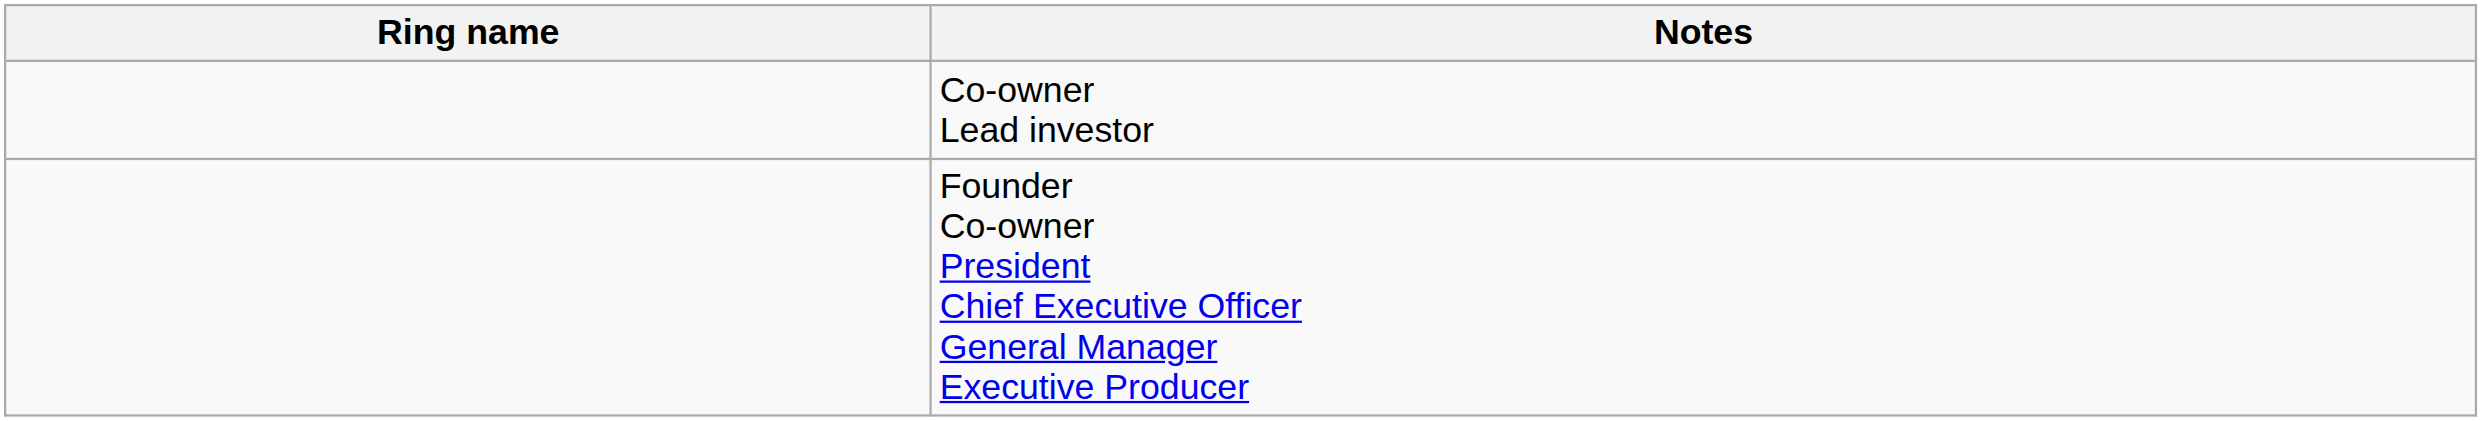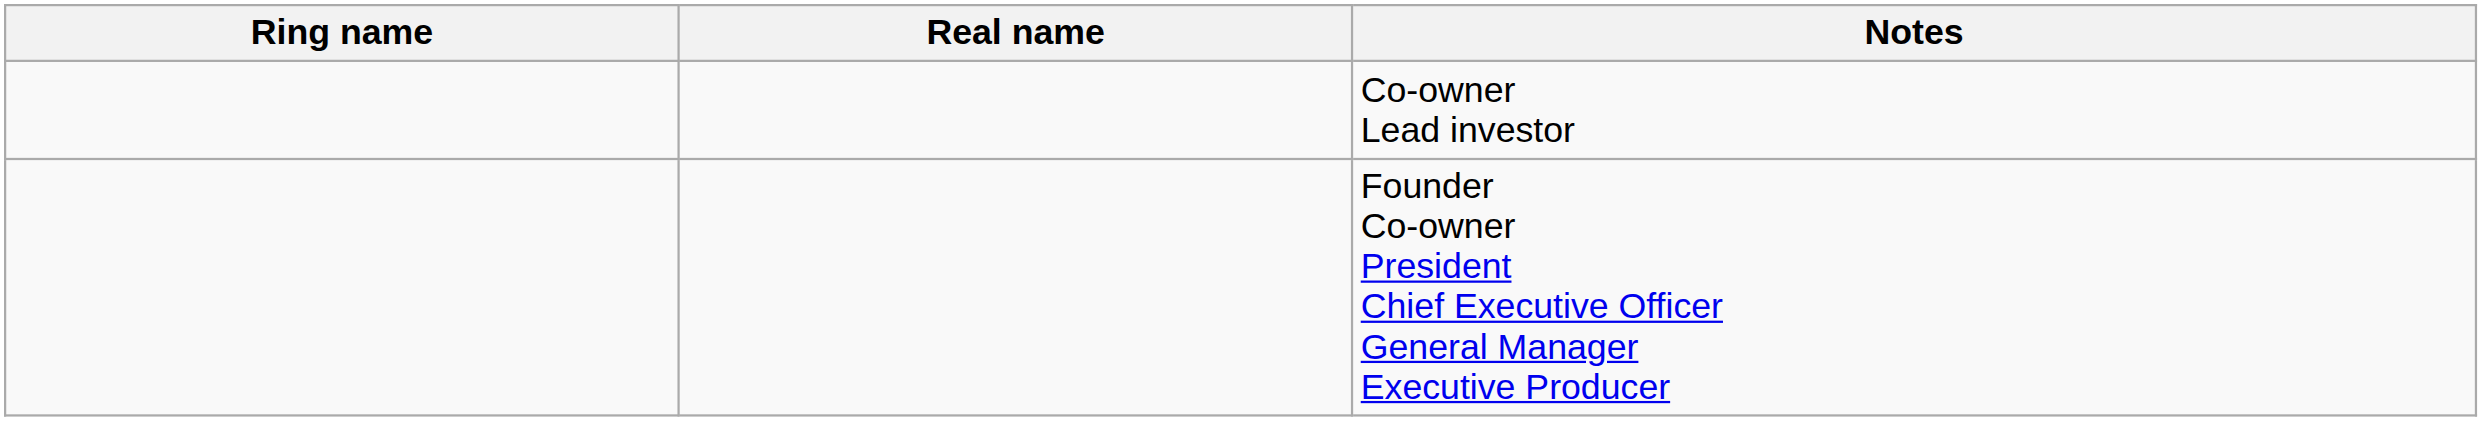+ column: Real name
